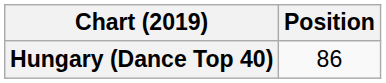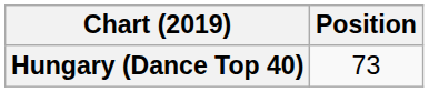Hungary (Dance Top 40) | Position: 86 -> 73
